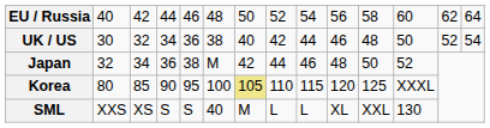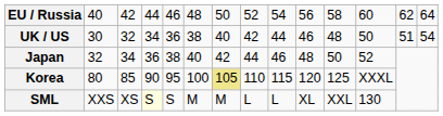UK / US | column 13: 52 -> 51
Japan | column 6: M -> 40
SML | column 4: no background -> lightyellow background
SML | column 6: 40 -> M
